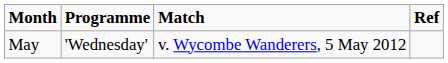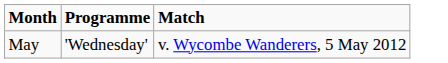- column: Ref
